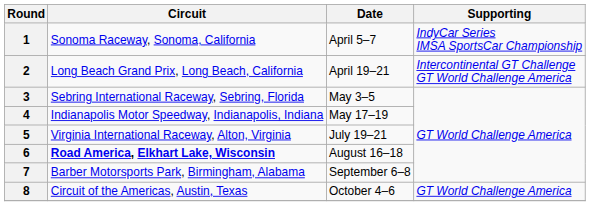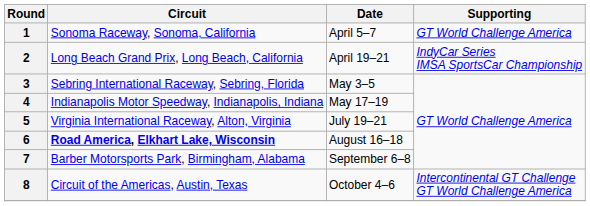1 | Supporting: IndyCar Series IMSA SportsCar Championship -> GT World Challenge America
2 | Supporting: Intercontinental GT Challenge GT World Challenge America -> IndyCar Series IMSA SportsCar Championship
8 | Supporting: GT World Challenge America -> Intercontinental GT Challenge GT World Challenge America
